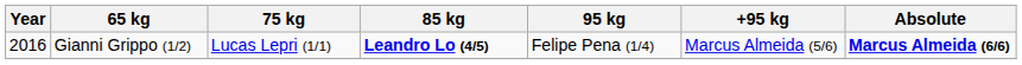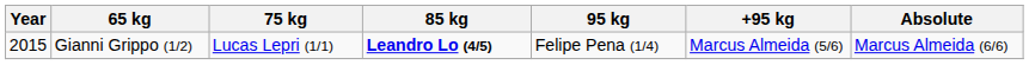Gianni Grippo (1/2) | Year: 2016 -> 2015
Gianni Grippo (1/2) | Absolute: bold -> normal
